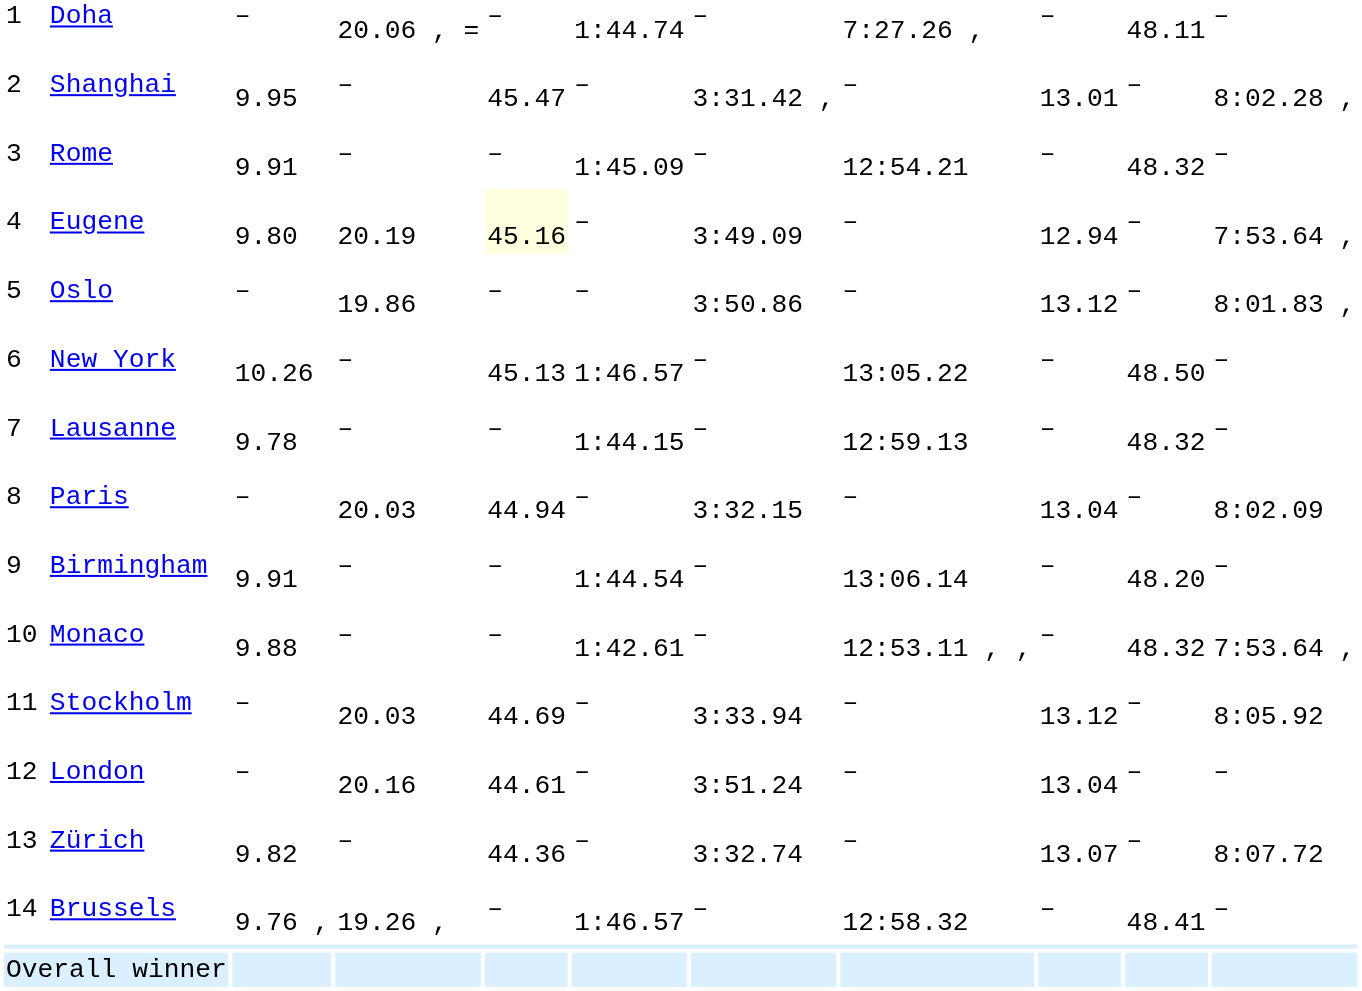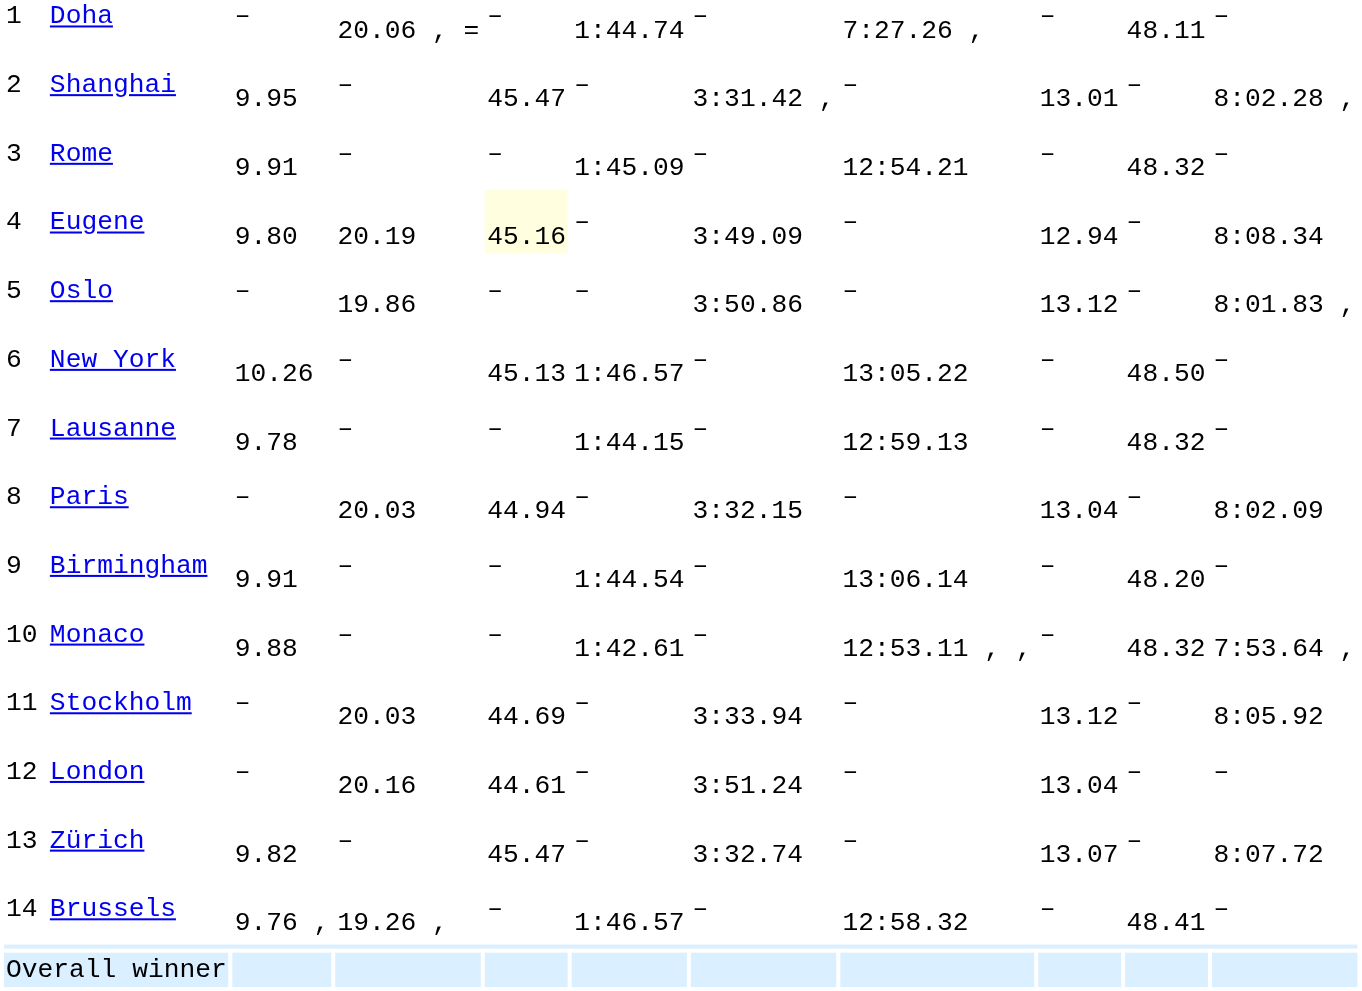Eugene | column 11: 7:53.64 , -> 8:08.34
Zürich | column 5: 44.36 -> 45.47
